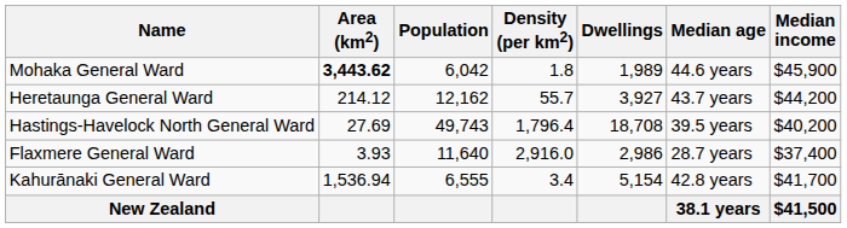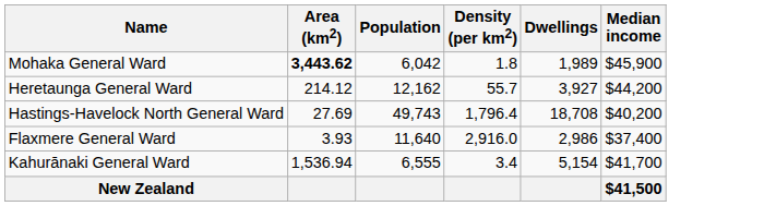- column: Median age | 44.6 years | 43.7 years | 39.5 years | 28.7 years | 42.8 years | 38.1 years
